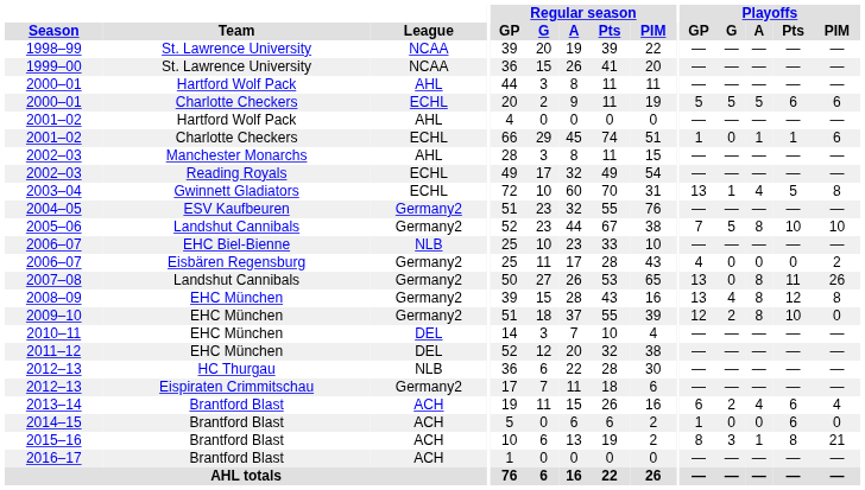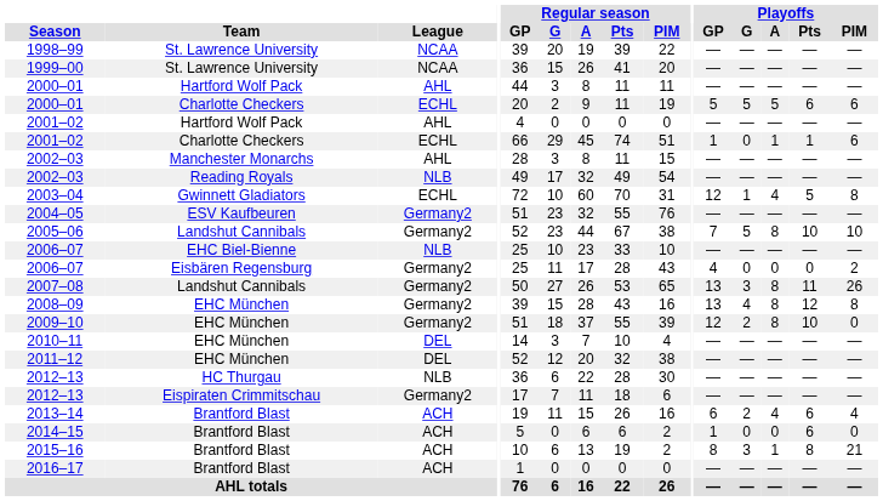2002–03 / Reading Royals | League: ECHL -> NLB
2003–04 | Playoffs / GP: 13 -> 12
2007–08 | Playoffs / G: 0 -> 3
